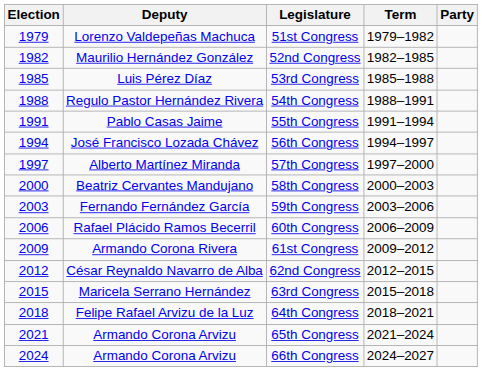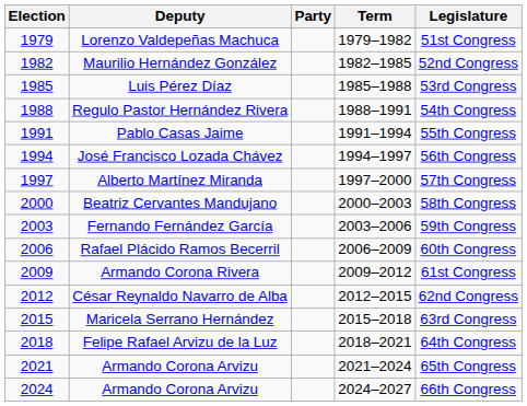columns swapped: Party <-> Legislature
